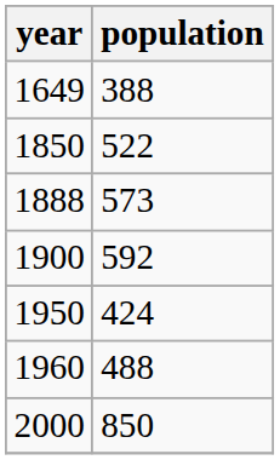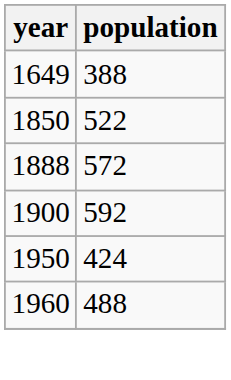1888 | population: 573 -> 572
- row: 2000 | 850
